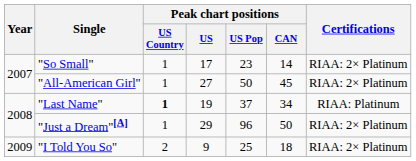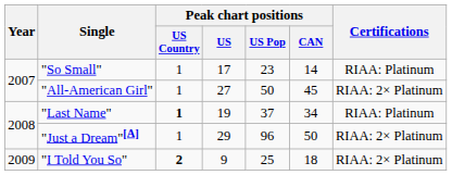"So Small" | Certifications: RIAA: 2× Platinum -> RIAA: Platinum
"I Told You So" | Peak chart positions / US Country: normal -> bold
